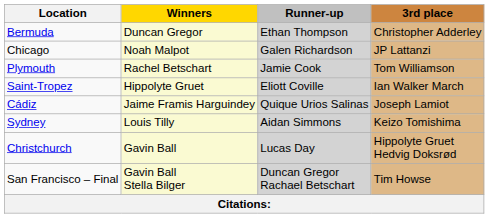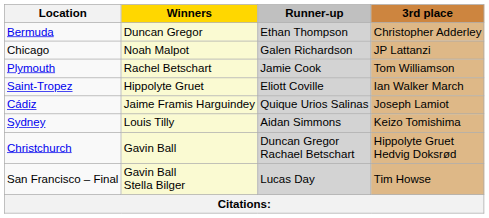Christchurch | Runner-up: Lucas Day -> Duncan Gregor Rachael Betschart
San Francisco – Final | Runner-up: Duncan Gregor Rachael Betschart -> Lucas Day
